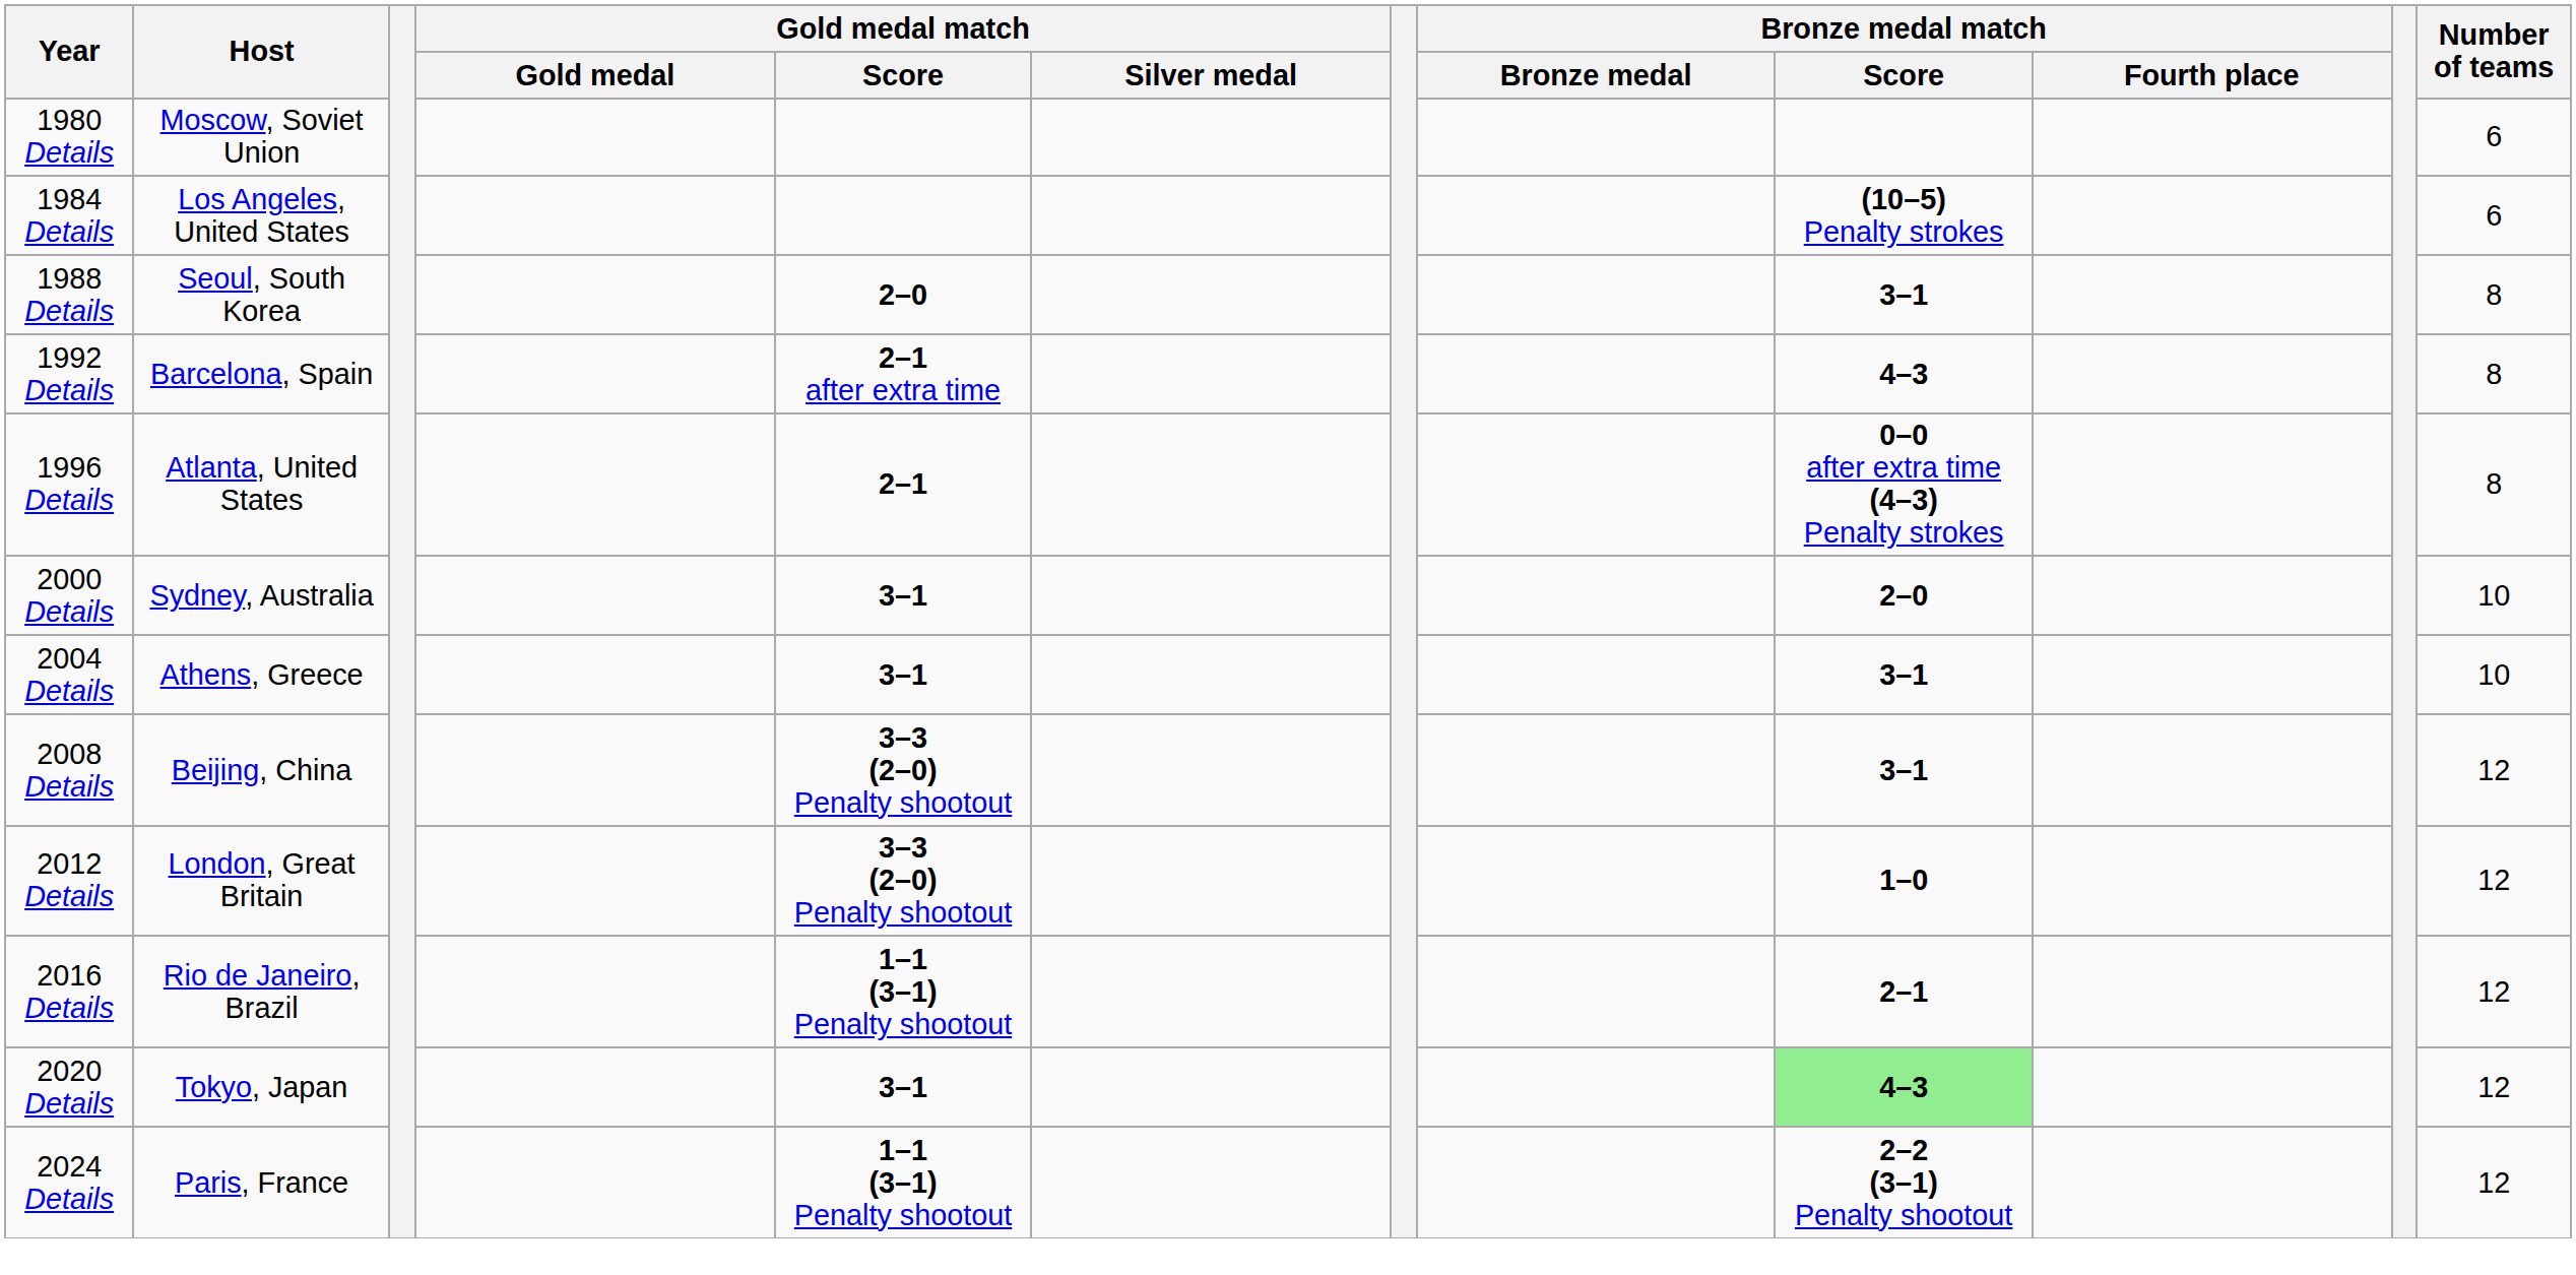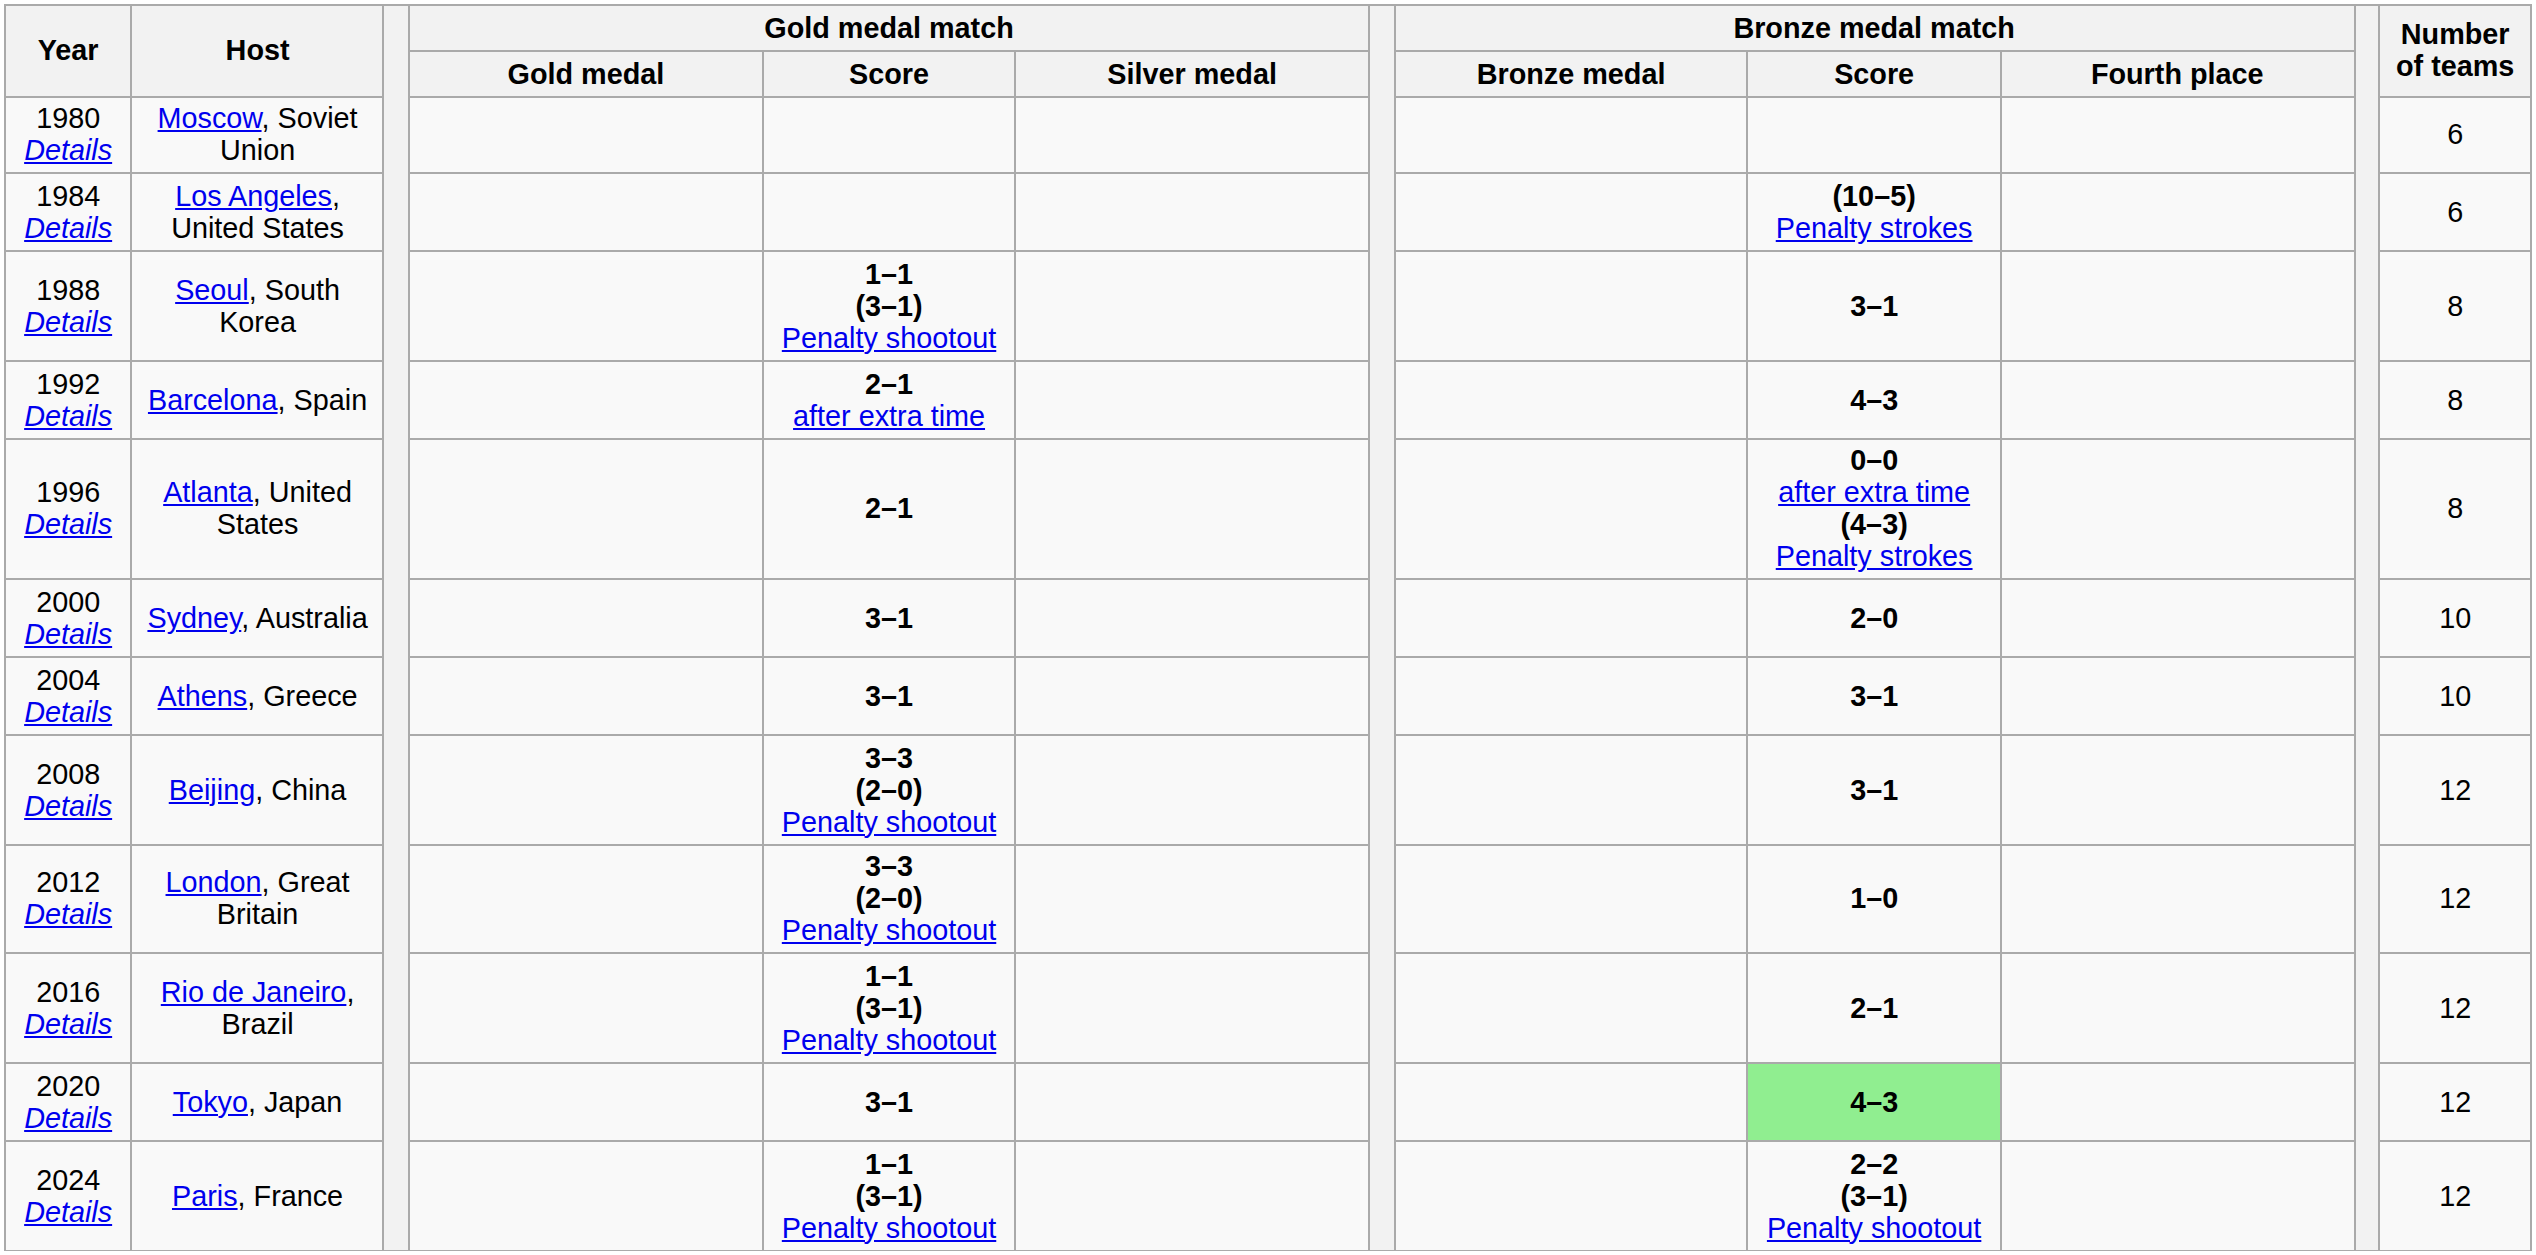1988 Details | Gold medal match / Score: 2–0 -> 1–1 (3–1) Penalty shootout
